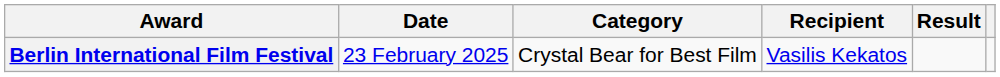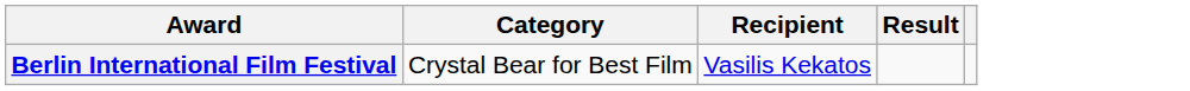- column: Date | 23 February 2025
